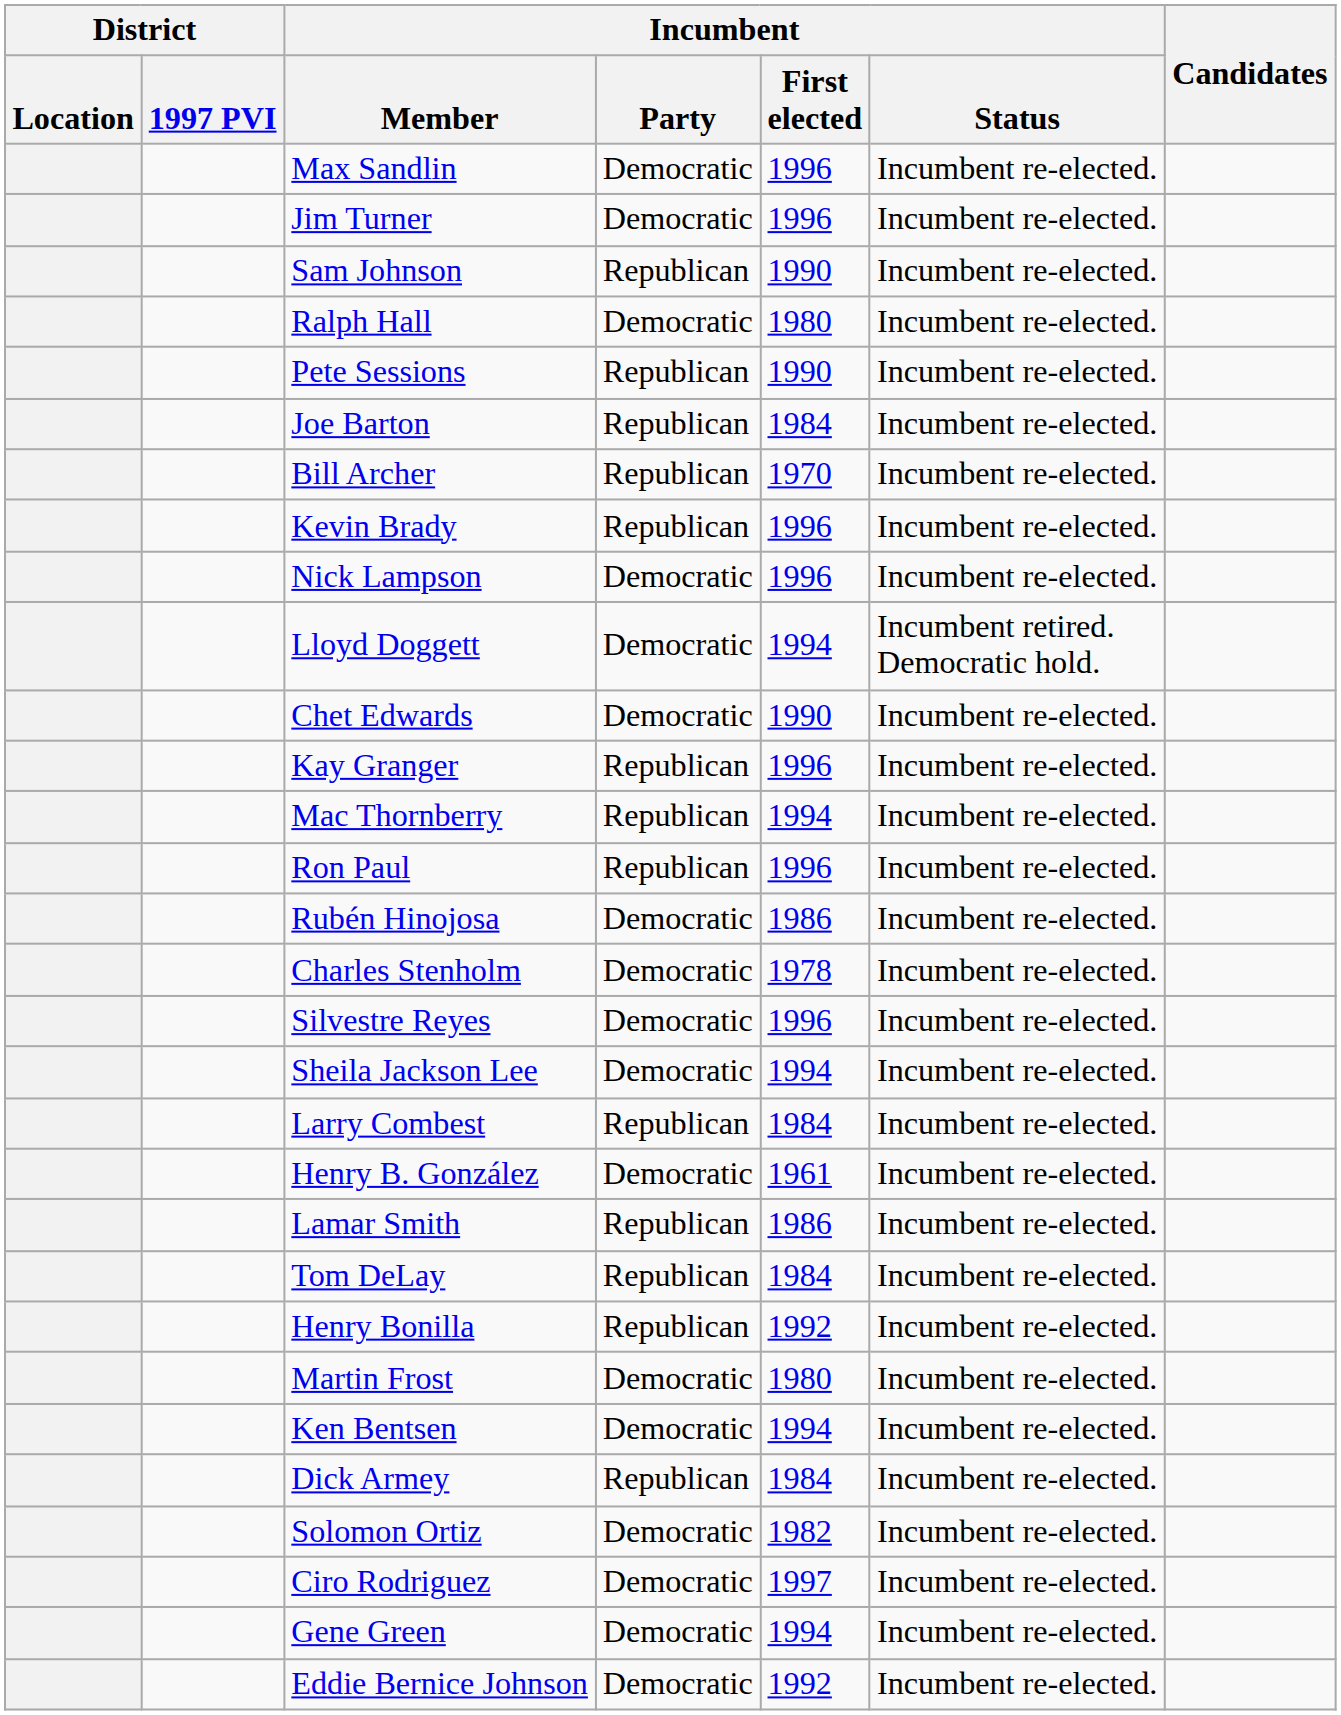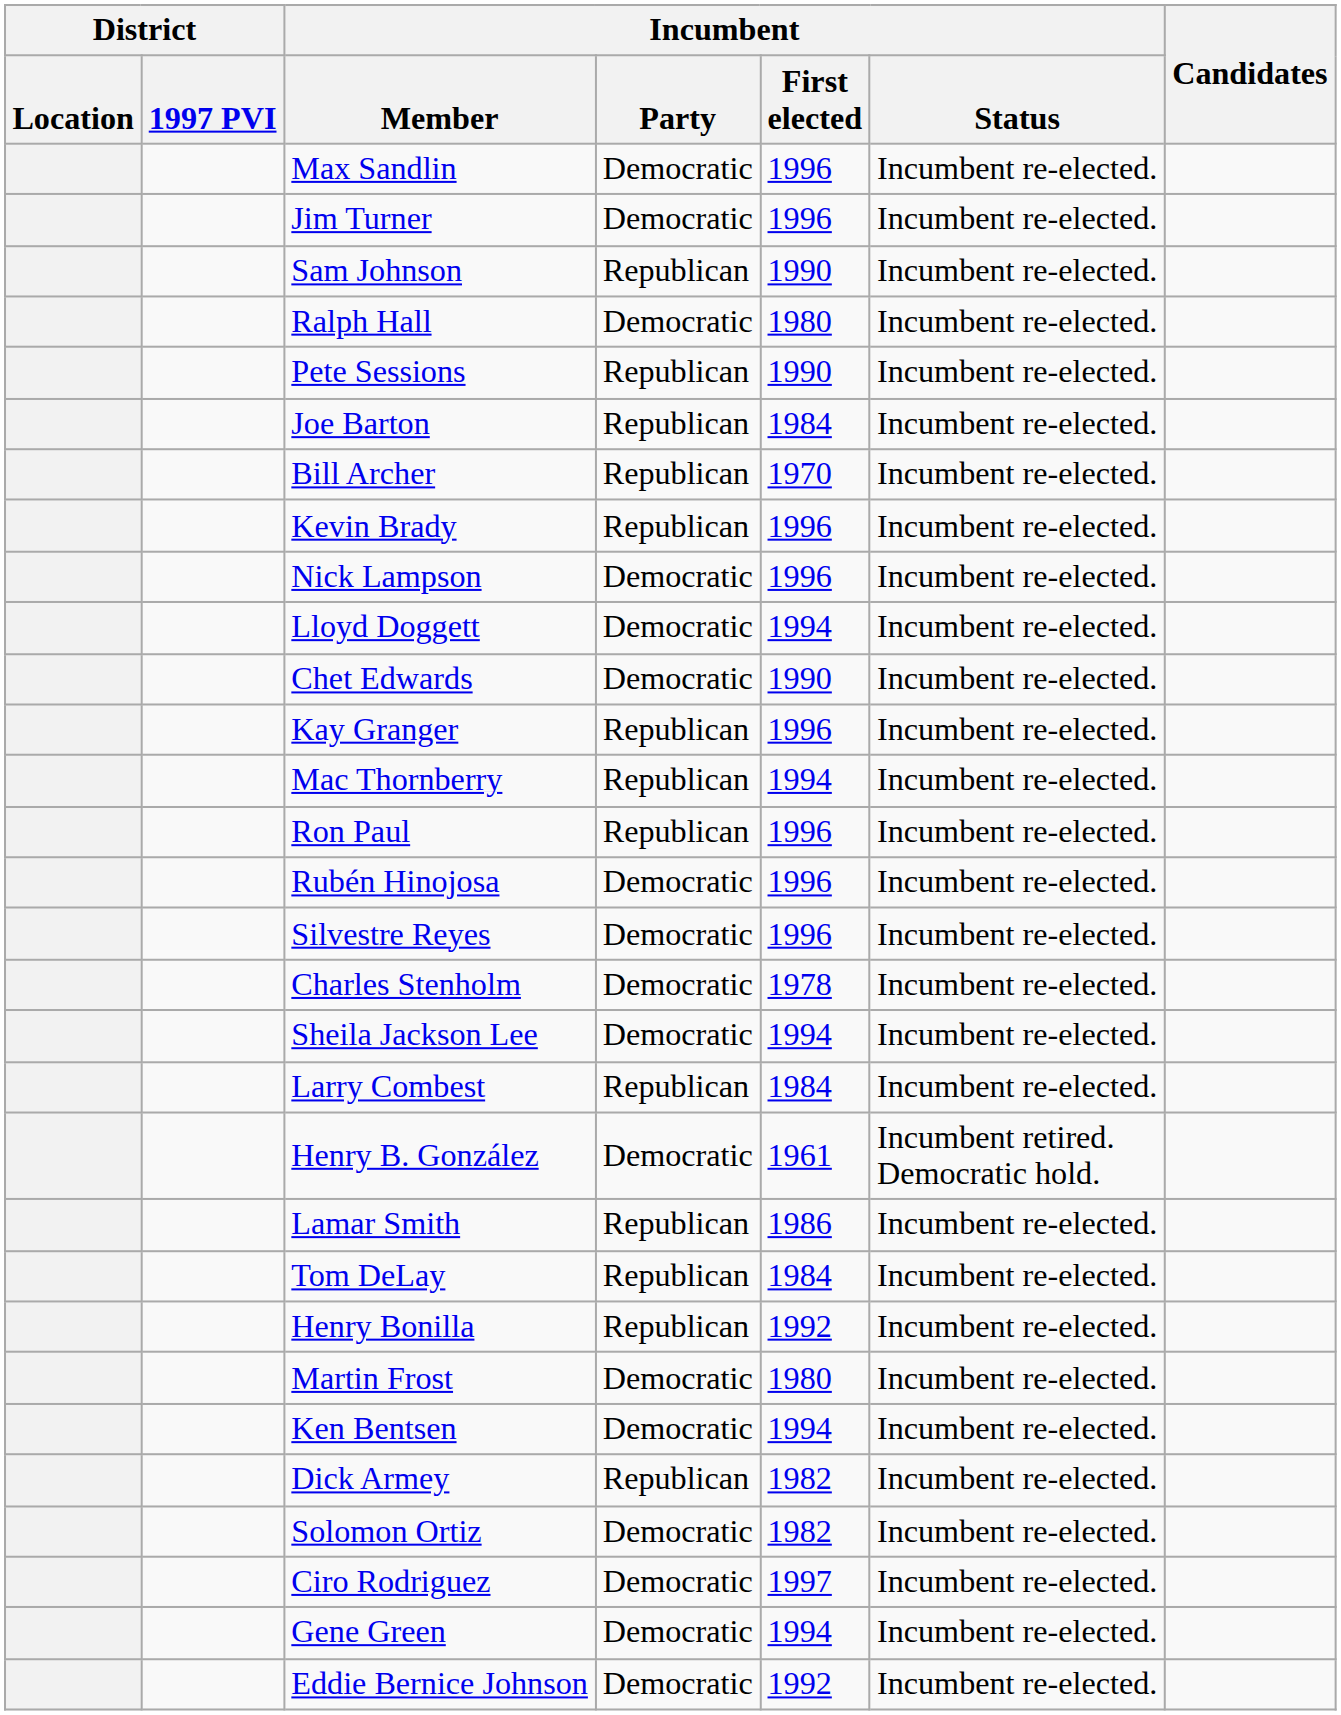Lloyd Doggett | Incumbent / Status: Incumbent retired. Democratic hold. -> Incumbent re-elected.
Rubén Hinojosa | Incumbent / First elected: 1986 -> 1996
rows swapped: Silvestre Reyes <-> Charles Stenholm
Henry B. González | Incumbent / Status: Incumbent re-elected. -> Incumbent retired. Democratic hold.
Dick Armey | Incumbent / First elected: 1984 -> 1982
